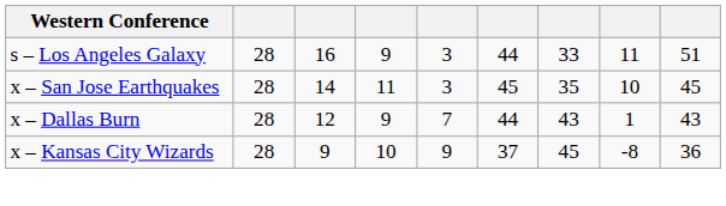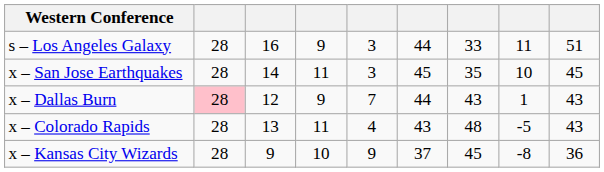x – Dallas Burn | column 2: no background -> pink background
+ row: x – Colorado Rapids | 28 | 13 | 11 | 4 | 43 | 48 | -5 | 43
